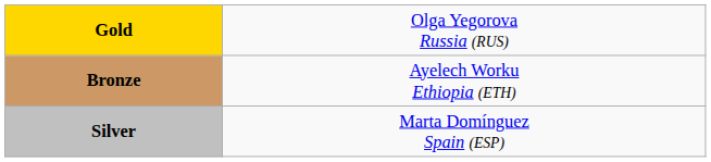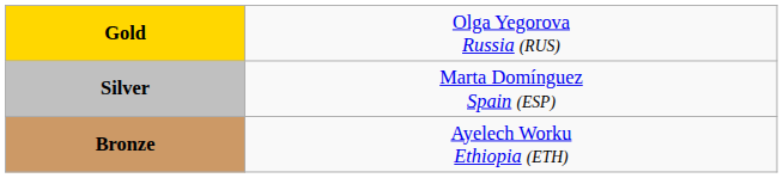rows swapped: Silver <-> Bronze
